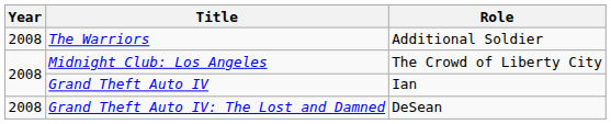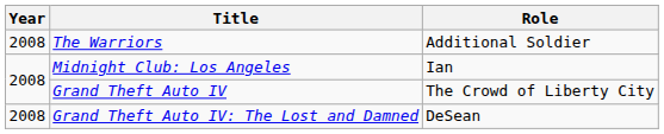Midnight Club: Los Angeles | Role: The Crowd of Liberty City -> Ian
Grand Theft Auto IV | Role: Ian -> The Crowd of Liberty City
